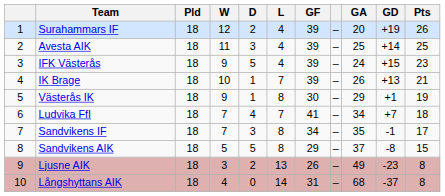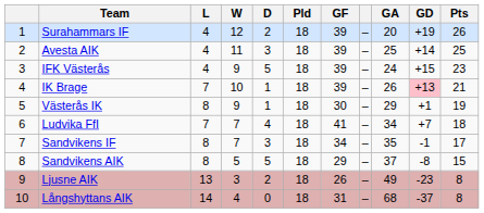columns swapped: Pld <-> L
IK Brage | GD: no background -> pink background
